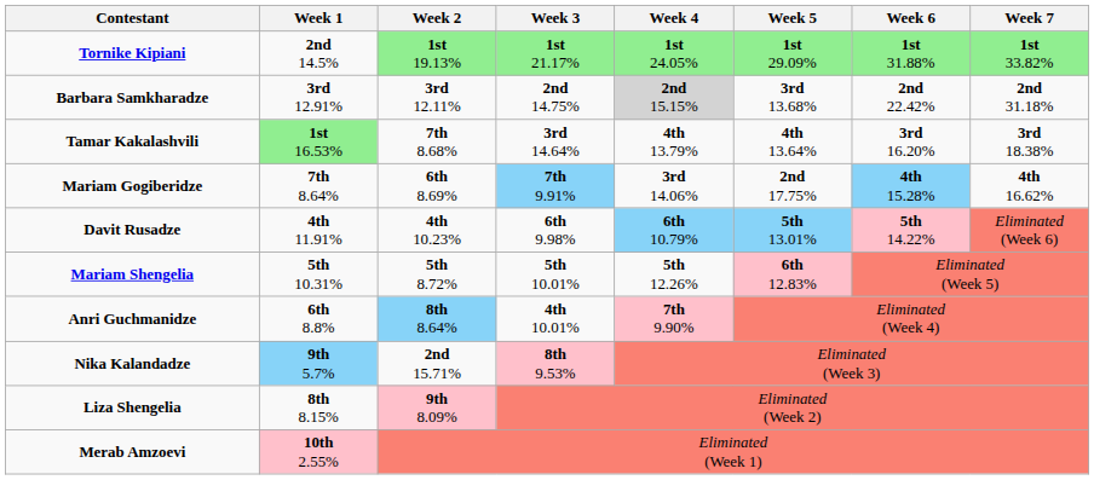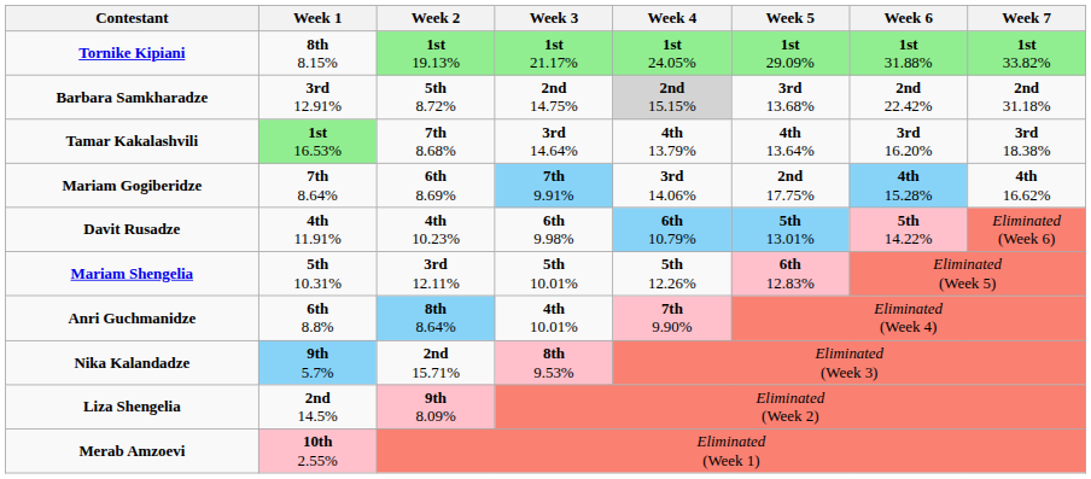Tornike Kipiani | Week 1: 2nd 14.5% -> 8th 8.15%
Barbara Samkharadze | Week 2: 3rd 12.11% -> 5th 8.72%
Mariam Shengelia | Week 2: 5th 8.72% -> 3rd 12.11%
Liza Shengelia | Week 1: 8th 8.15% -> 2nd 14.5%
